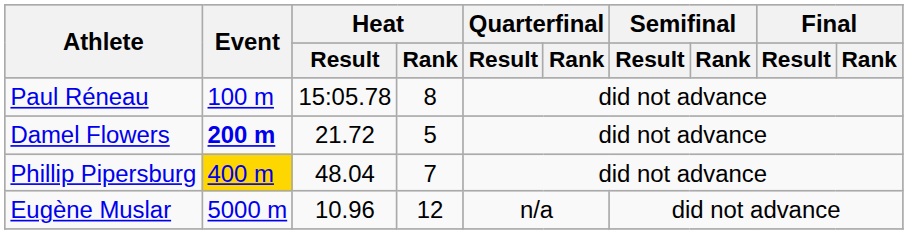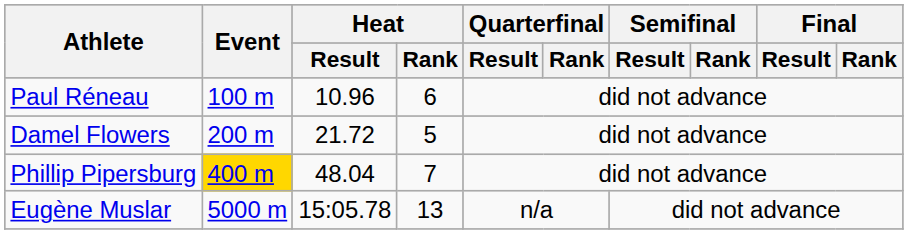Paul Réneau | Heat / Result: 15:05.78 -> 10.96
Paul Réneau | Heat / Rank: 8 -> 6
Damel Flowers | Event: bold -> normal
Eugène Muslar | Heat / Result: 10.96 -> 15:05.78
Eugène Muslar | Heat / Rank: 12 -> 13
